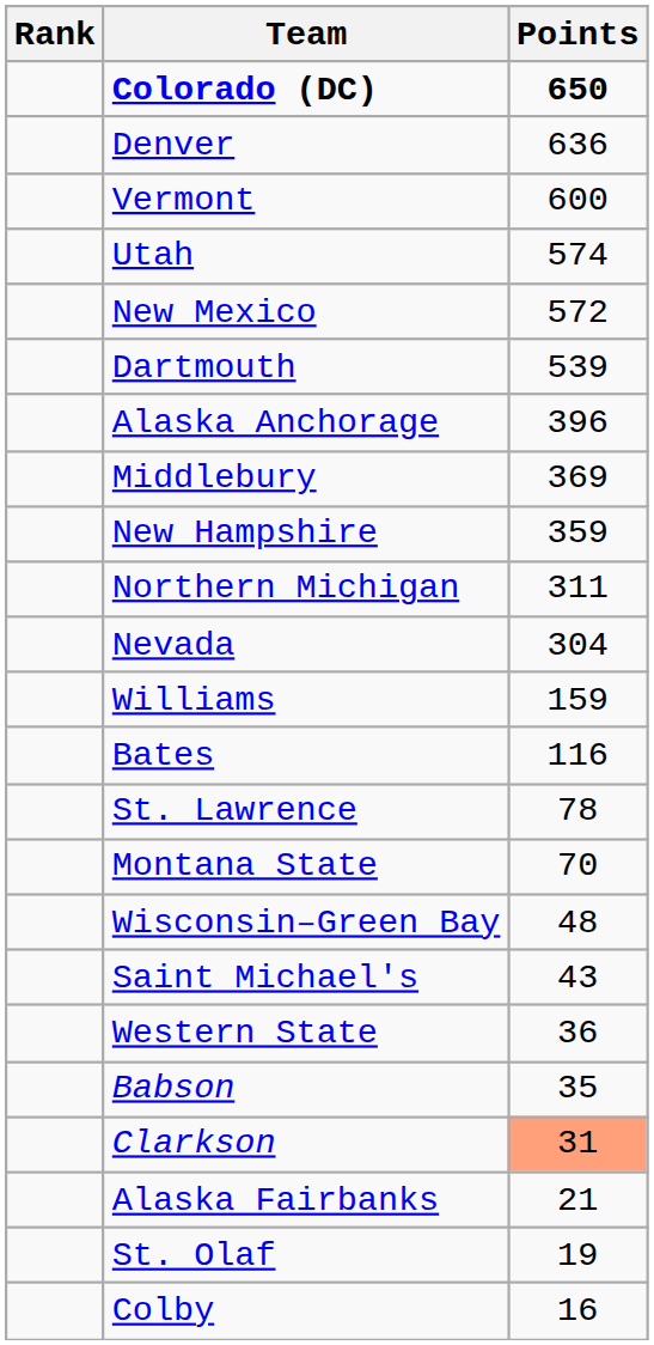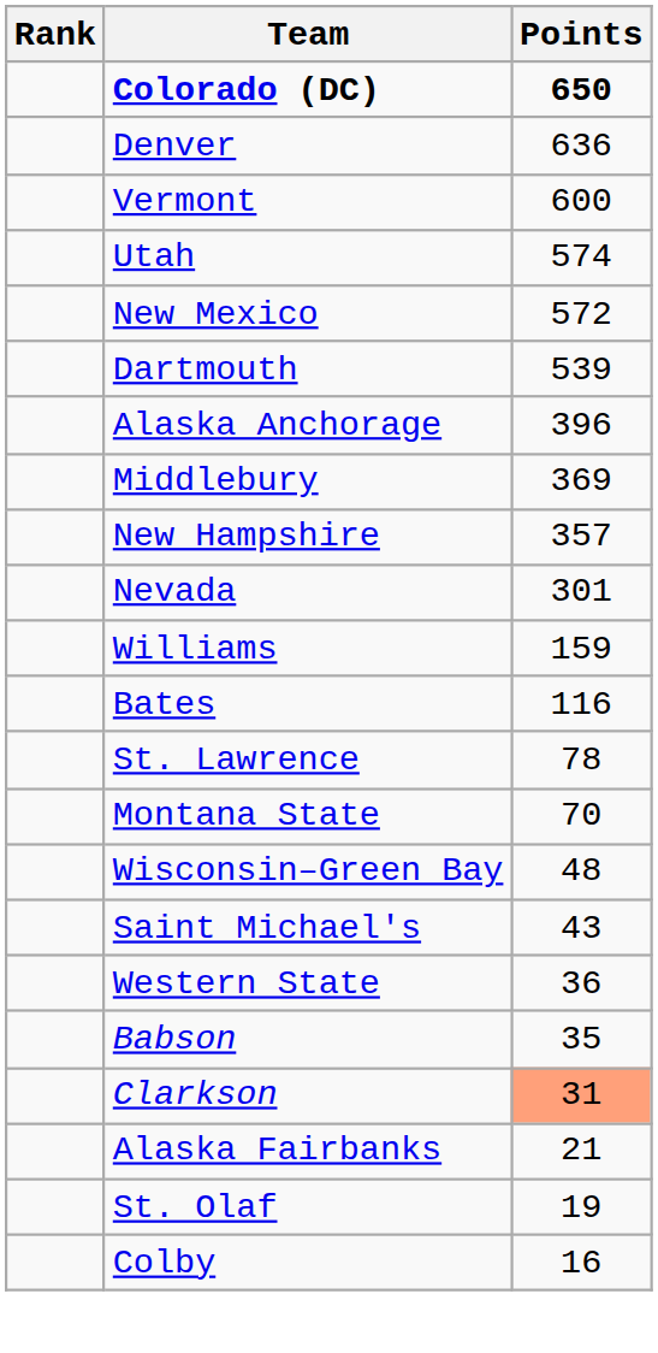New Hampshire | Points: 359 -> 357
- row: Northern Michigan | 311
Nevada | Points: 304 -> 301
